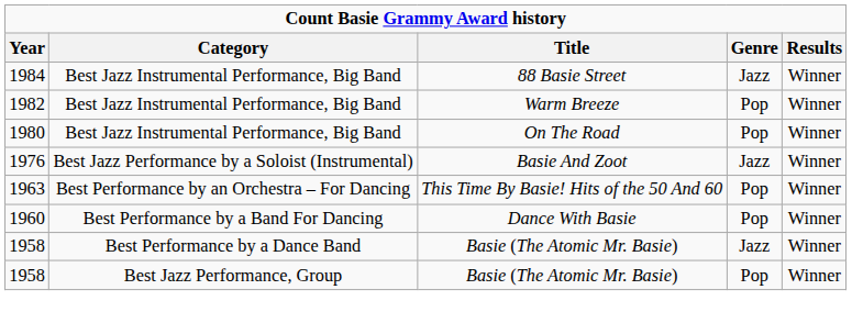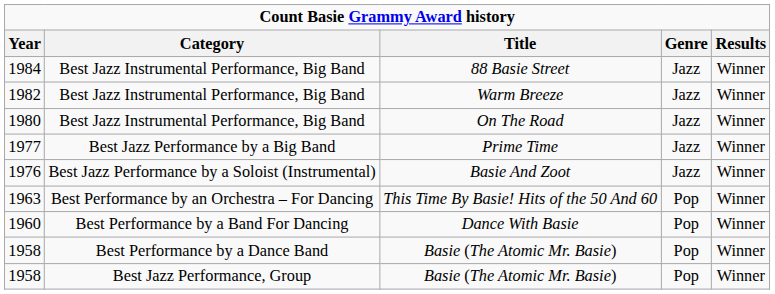1982 | Genre: Pop -> Jazz
1980 | Genre: Pop -> Jazz
+ row: 1977 | Best Jazz Performance by a Big Band | Prime Time | Jazz | Winner
1958 / Best Performance by a Dance Band | Genre: Jazz -> Pop
